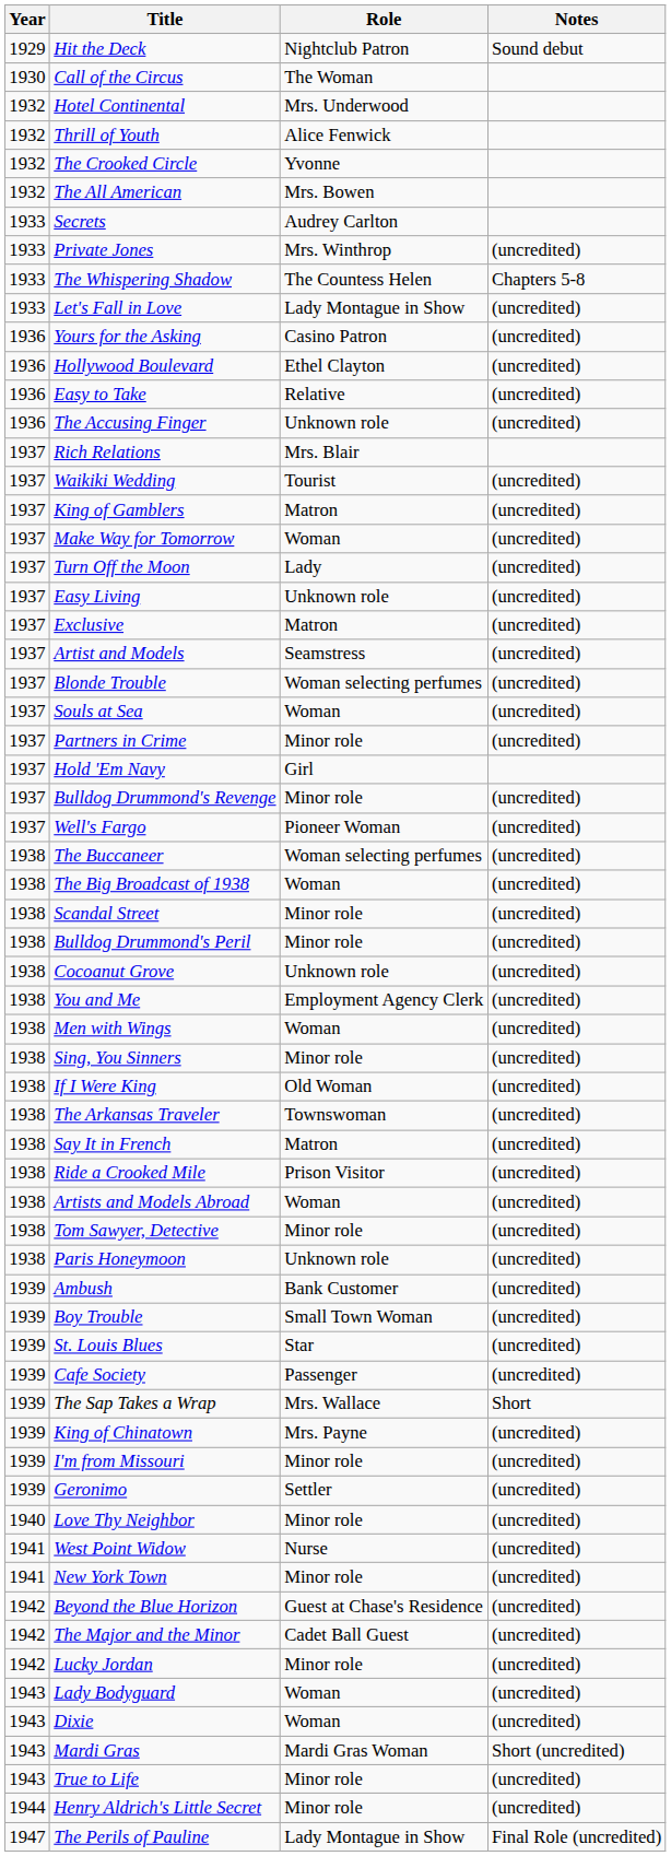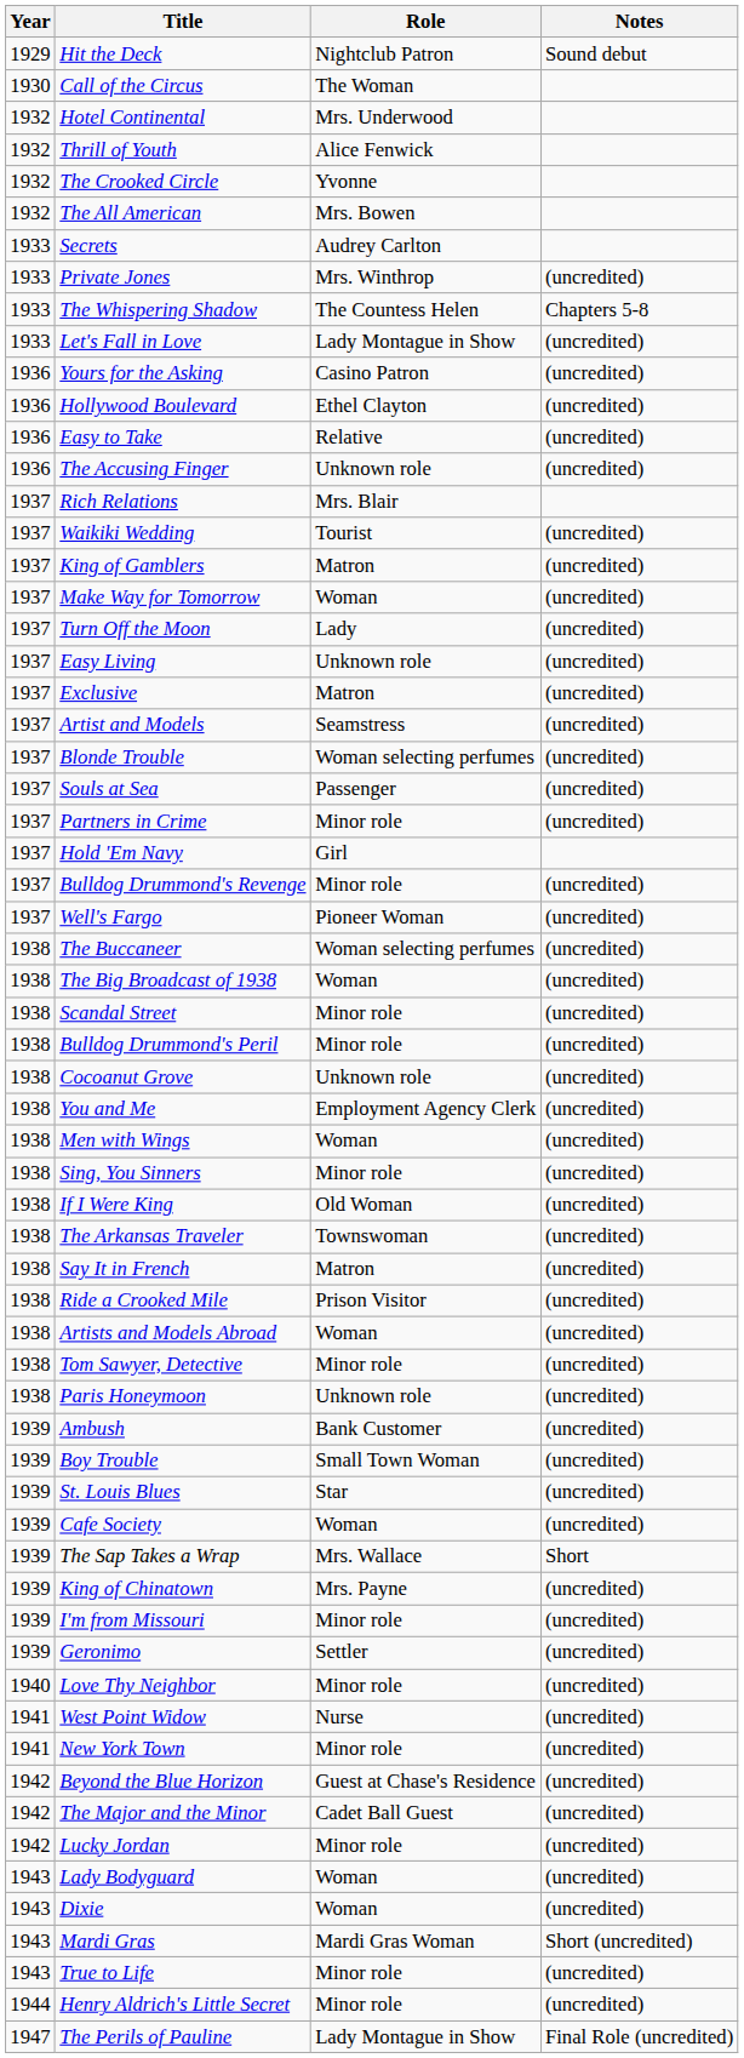Souls at Sea | Role: Woman -> Passenger
Cafe Society | Role: Passenger -> Woman
